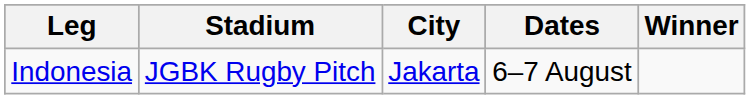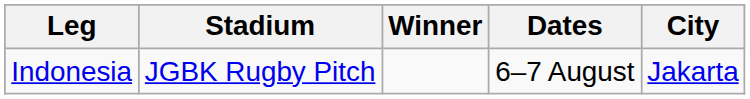columns swapped: City <-> Winner
